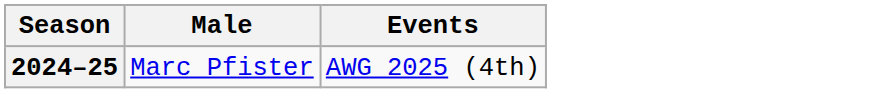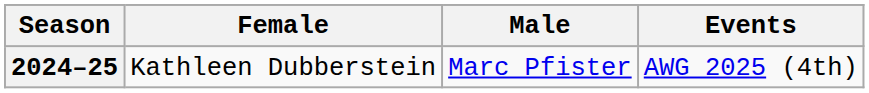+ column: Female | Kathleen Dubberstein
